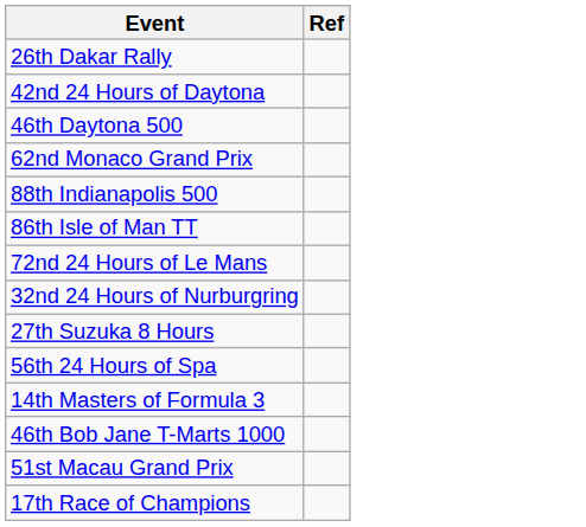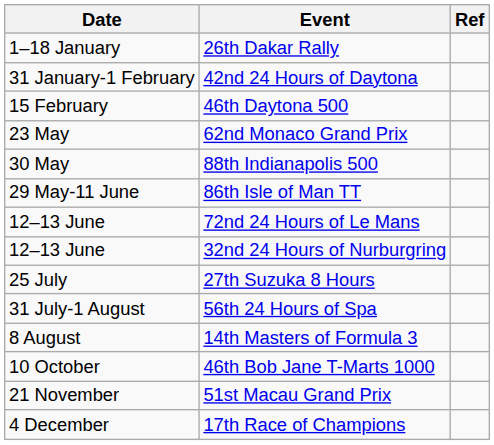+ column: Date | 1–18 January | 31 January-1 February | 15 February | 23 May | 30 May | 29 May-11 June | 12–13 June | 12–13 June | 25 July | 31 July-1 August | 8 August | 10 October | 21 November | 4 December
